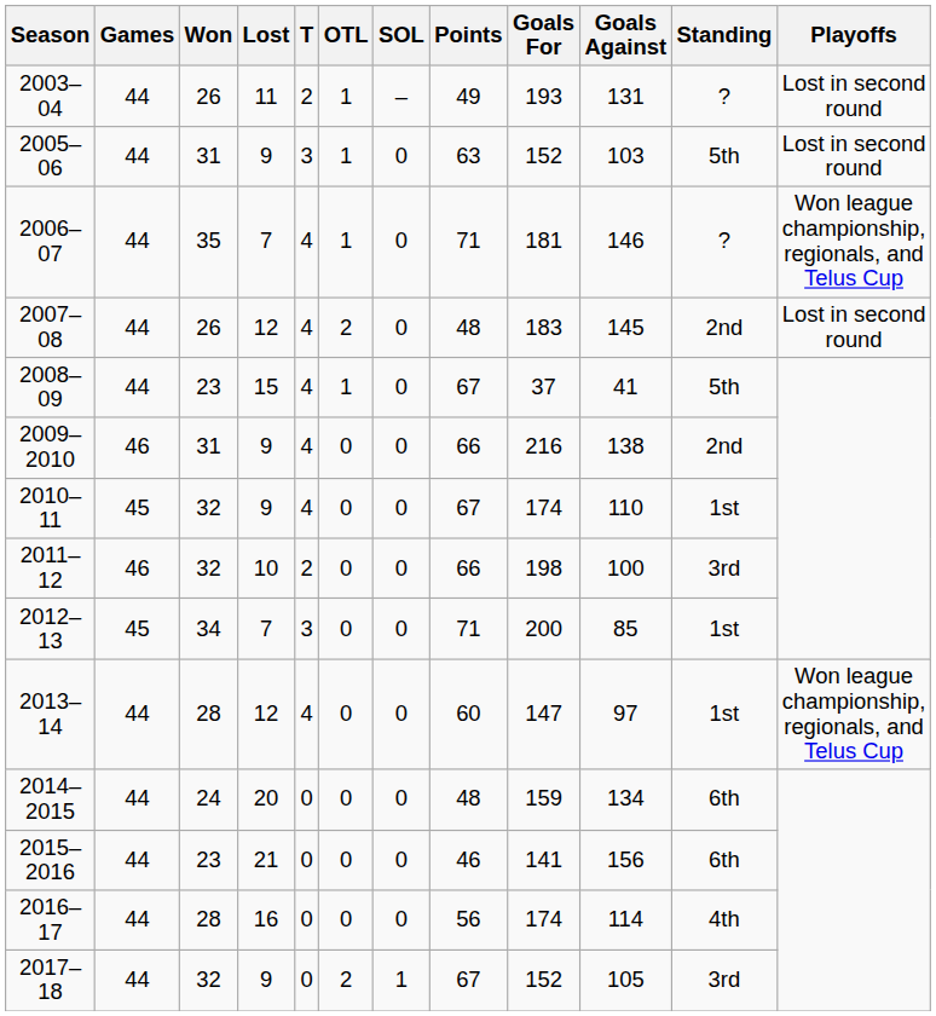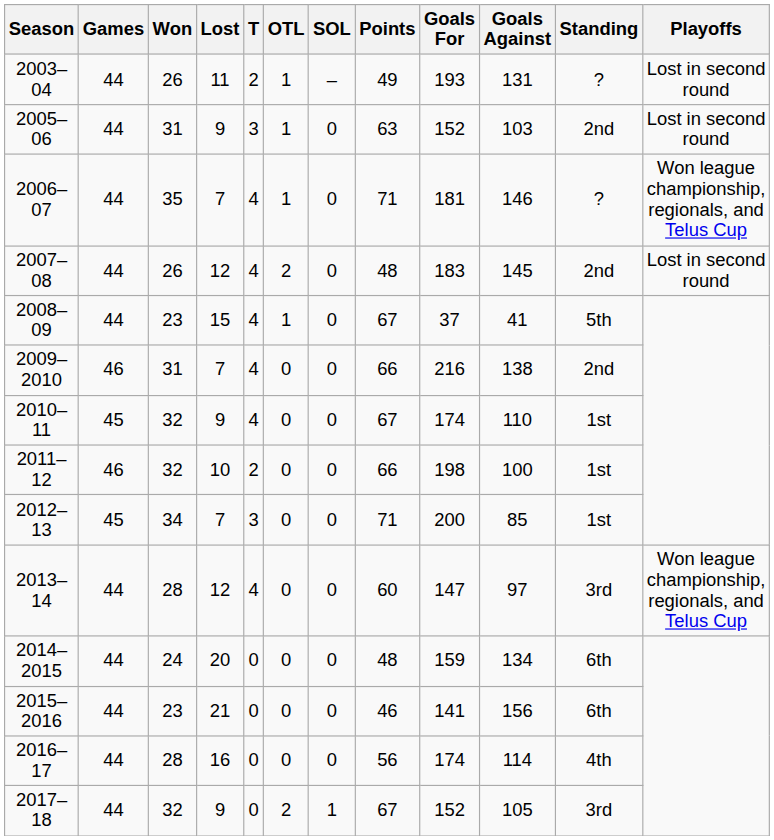2005–06 | Standing: 5th -> 2nd
2009–2010 | Lost: 9 -> 7
2011–12 | Standing: 3rd -> 1st
2013–14 | Standing: 1st -> 3rd
